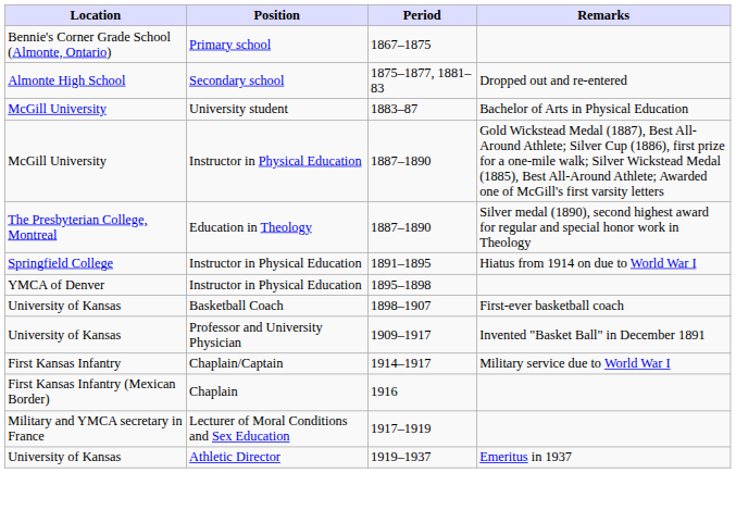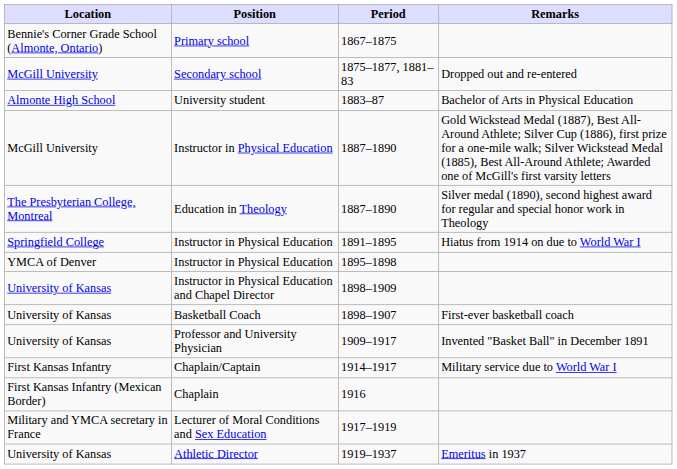1875–1877, 1881–83 | Location: Almonte High School -> McGill University
1883–87 | Location: McGill University -> Almonte High School
+ row: University of Kansas | Instructor in Physical Education and Chapel Director | 1898–1909
